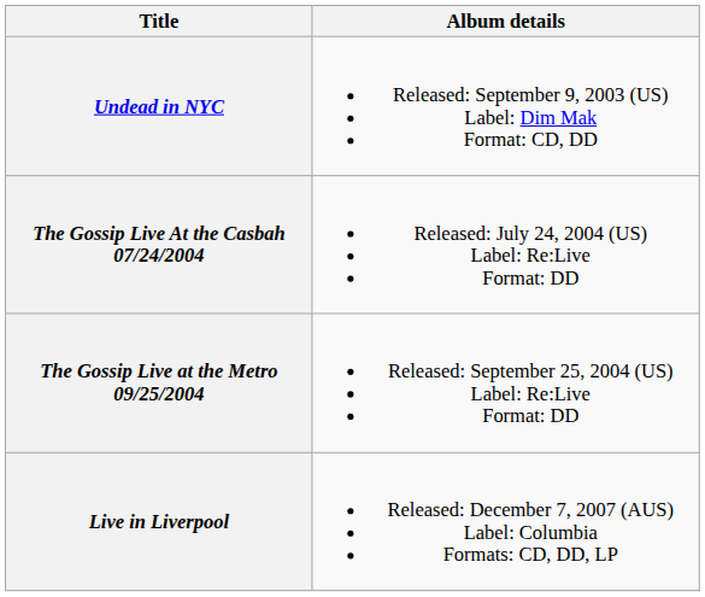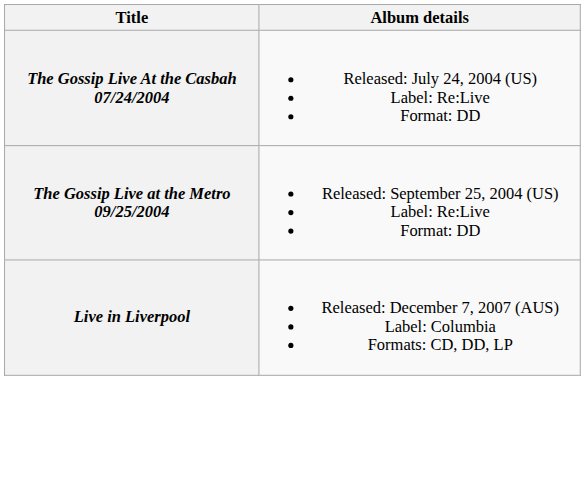- row: Undead in NYC | Released: September 9, 2003 (US) Label: Dim Mak Format: CD, DD
